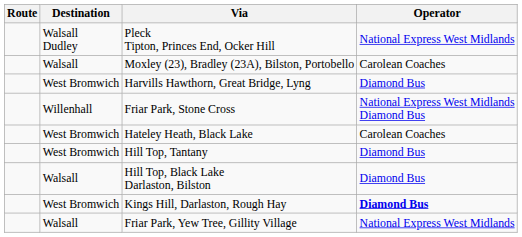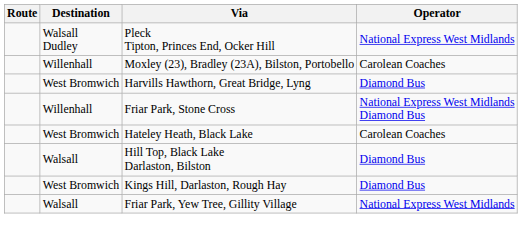Moxley (23), Bradley (23A), Bilston, Portobello | Destination: Walsall -> Willenhall
- row: West Bromwich | Hill Top, Tantany | Diamond Bus
Kings Hill, Darlaston, Rough Hay | Operator: bold -> normal
